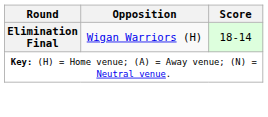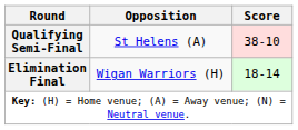+ row: Qualifying Semi-Final | St Helens (A) | 38-10
